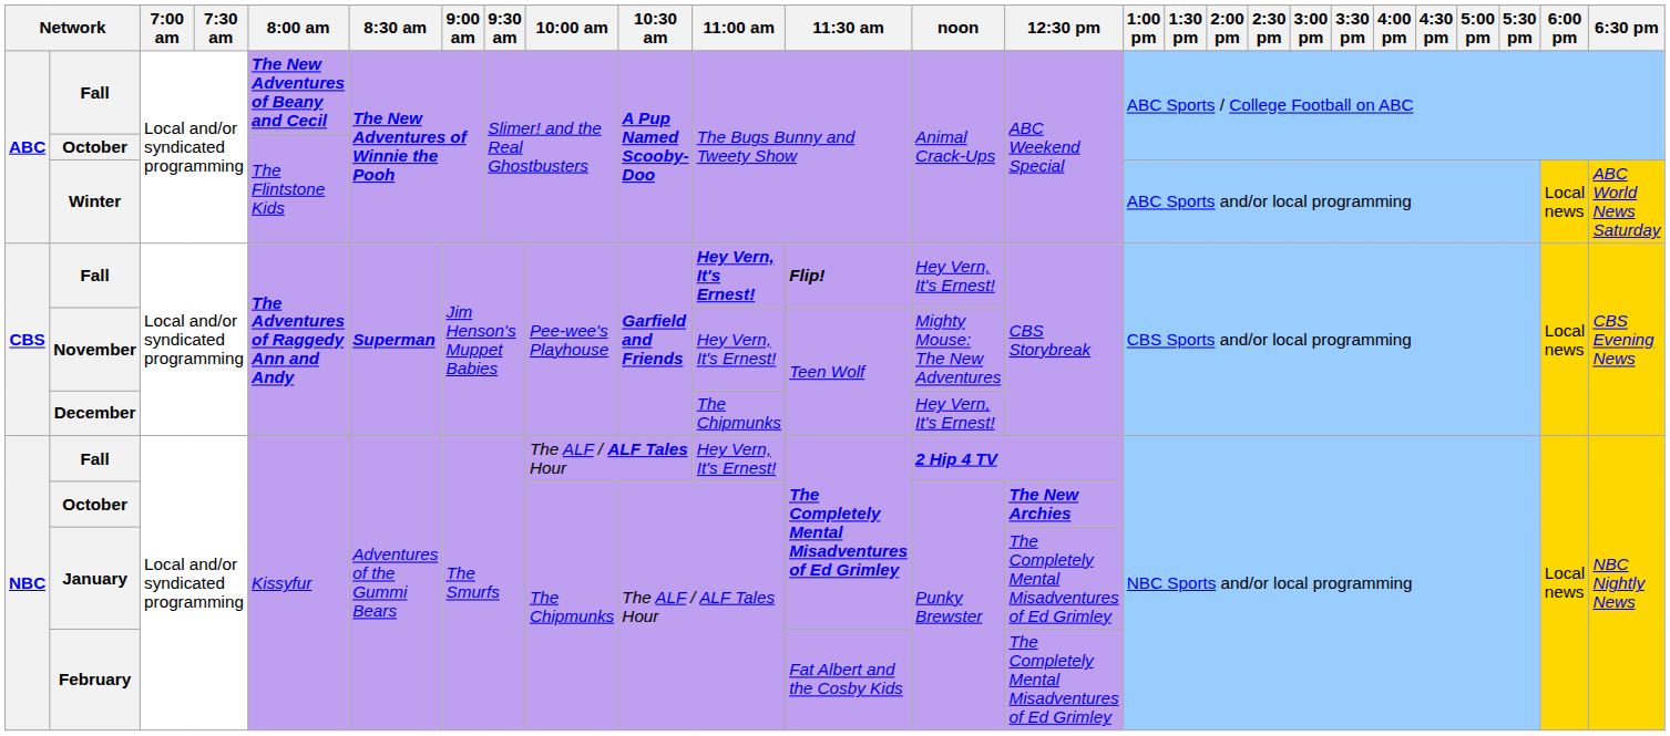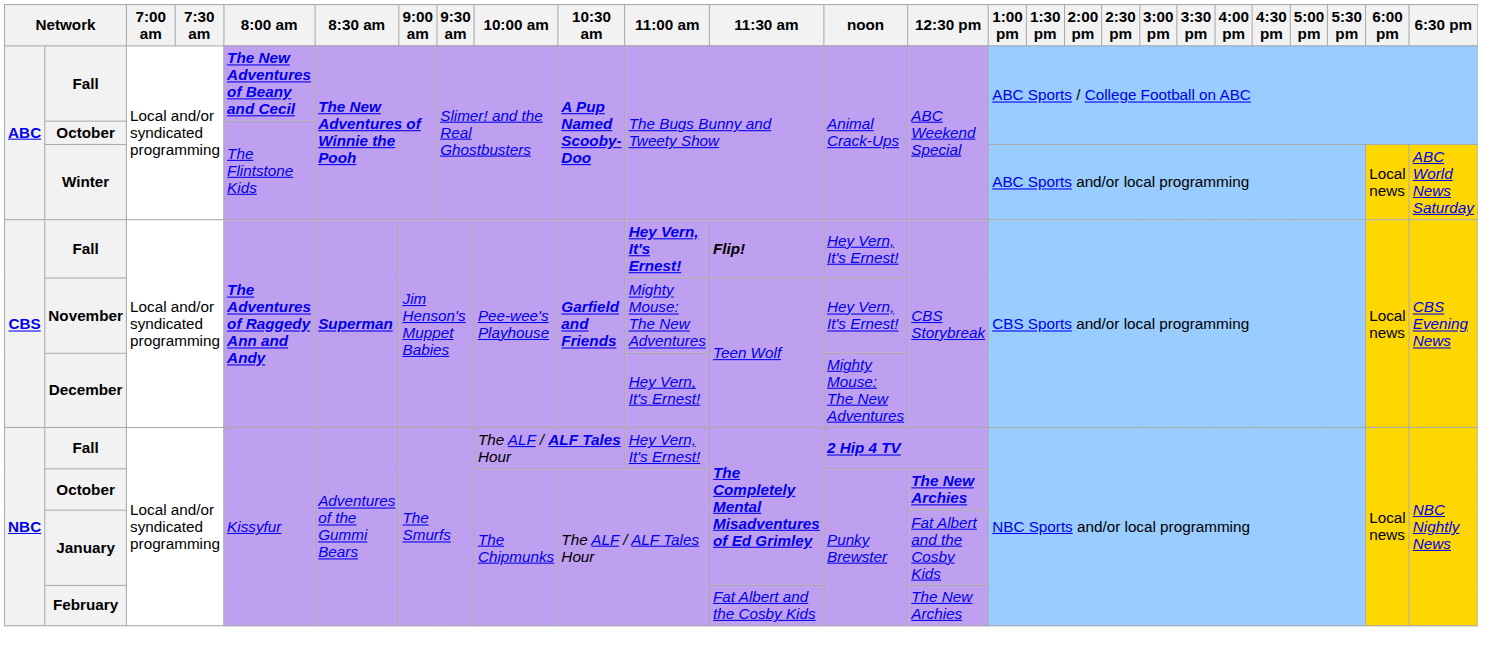November | 11:00 am: Hey Vern, It's Ernest! -> Mighty Mouse: The New Adventures
November | noon: Mighty Mouse: The New Adventures -> Hey Vern, It's Ernest!
December | 11:00 am: The Chipmunks -> Hey Vern, It's Ernest!
December | noon: Hey Vern, It's Ernest! -> Mighty Mouse: The New Adventures
January | 12:30 pm: The Completely Mental Misadventures of Ed Grimley -> Fat Albert and the Cosby Kids
February | 12:30 pm: The Completely Mental Misadventures of Ed Grimley -> The New Archies
